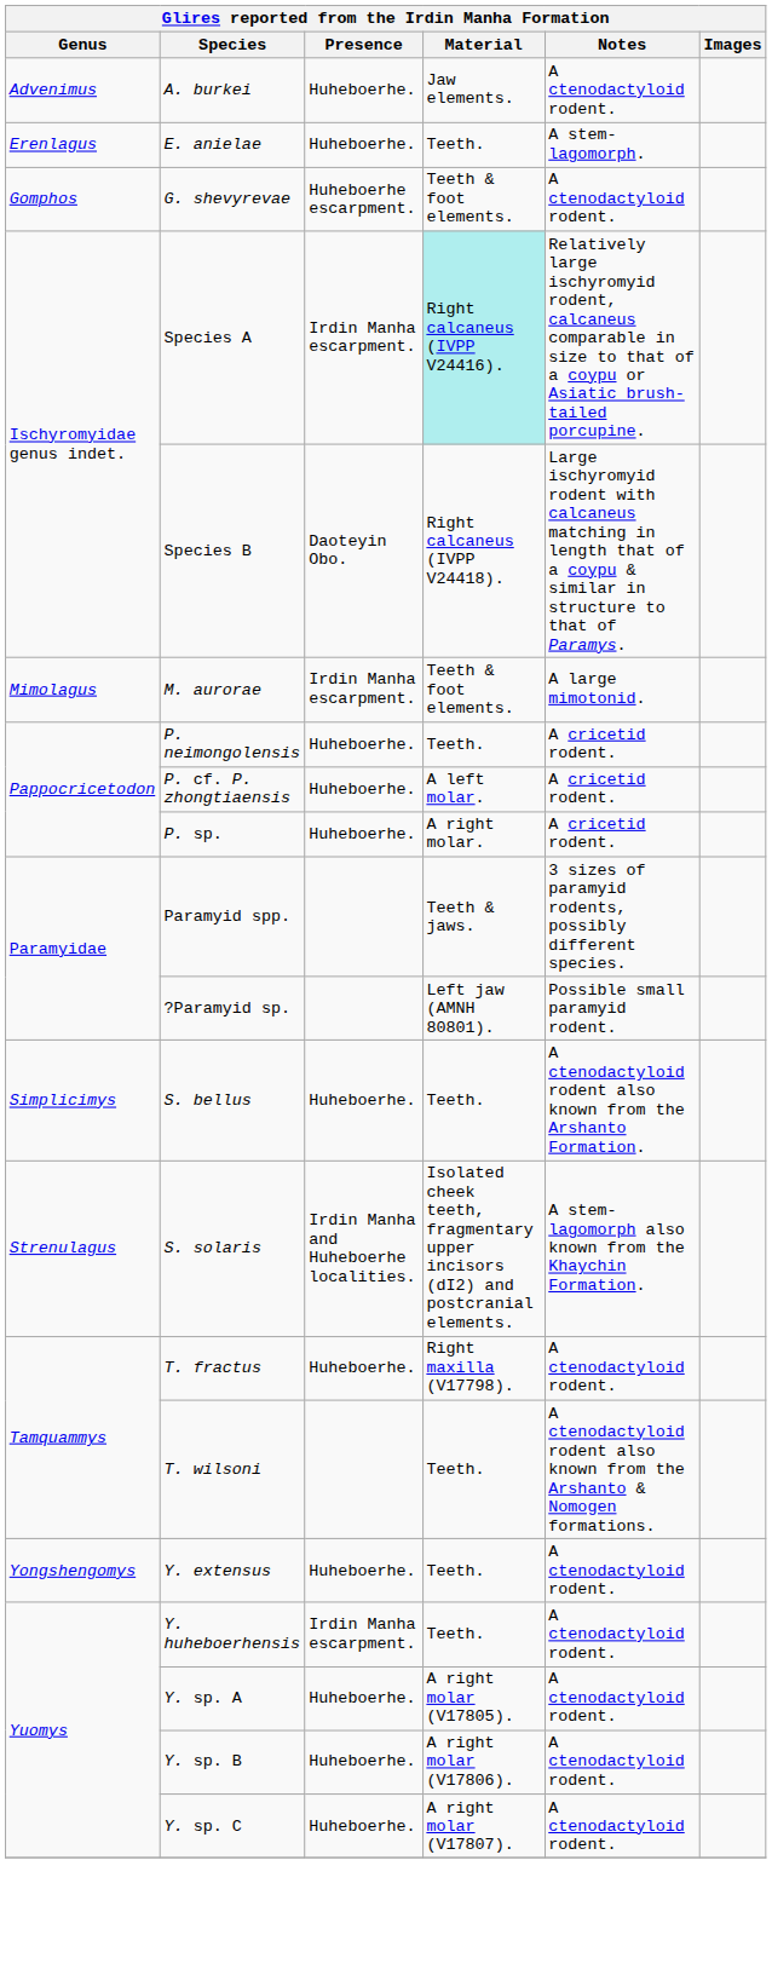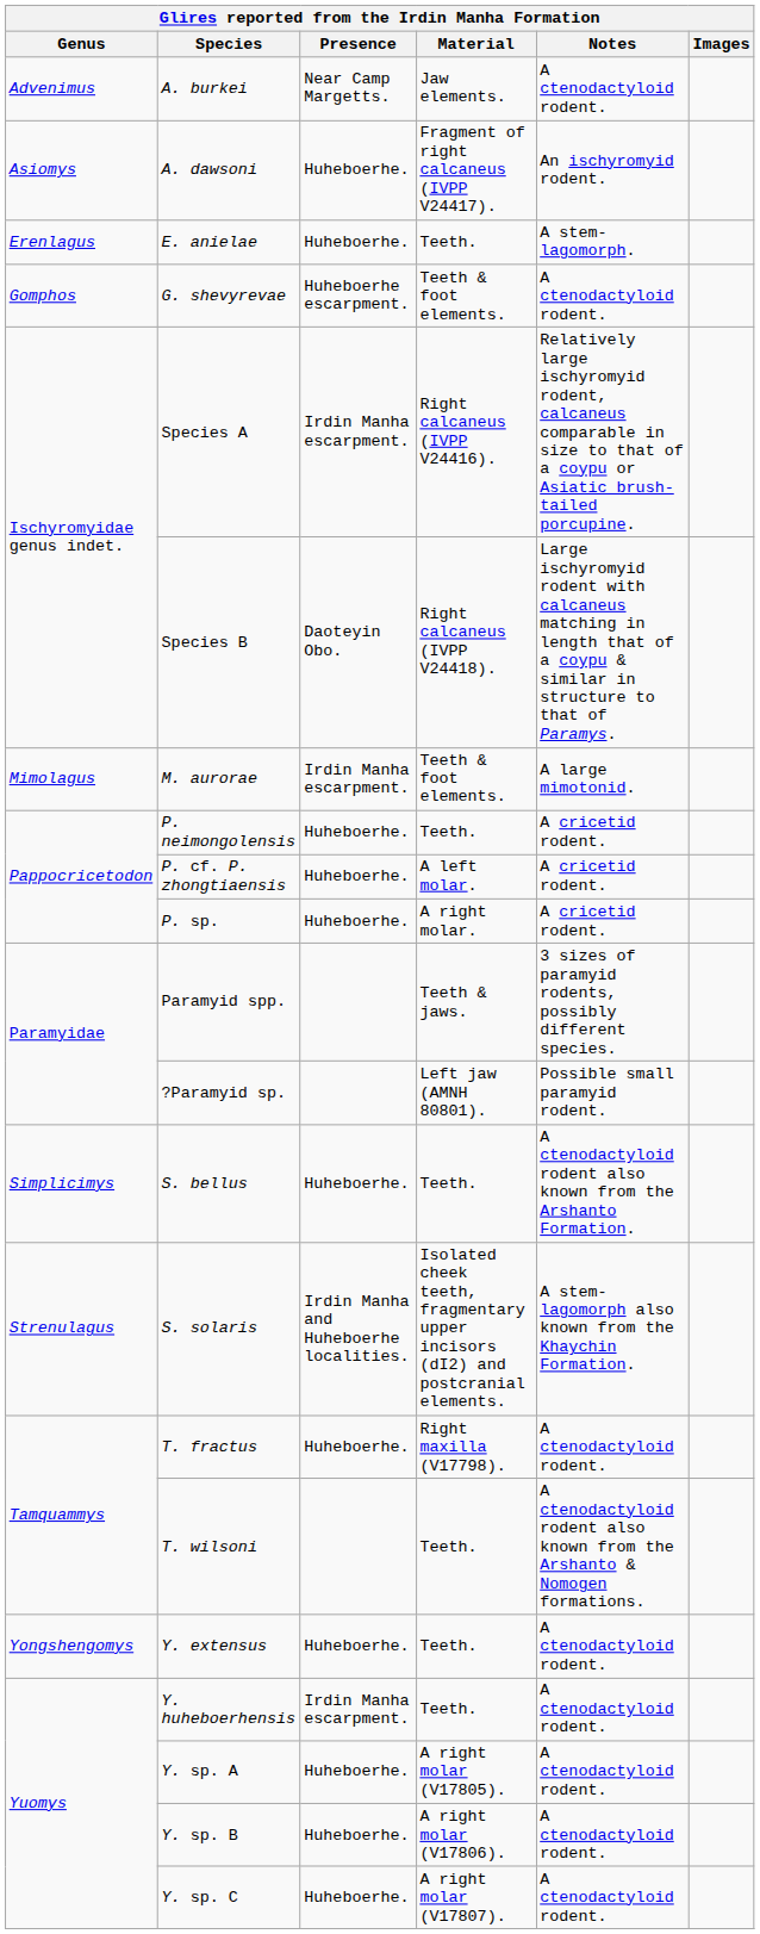A. burkei | Presence: Huheboerhe. -> Near Camp Margetts.
+ row: Asiomys | A. dawsoni | Huheboerhe. | Fragment of right calcaneus (IVPP V24417). | An ischyromyid rodent.
Species A | Material: paleturquoise background -> no background
